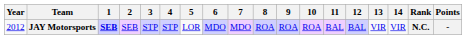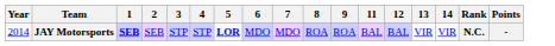- column: 10 | ROA
JAY Motorsports | Year: 2012 -> 2014
JAY Motorsports | 5: normal -> bold
